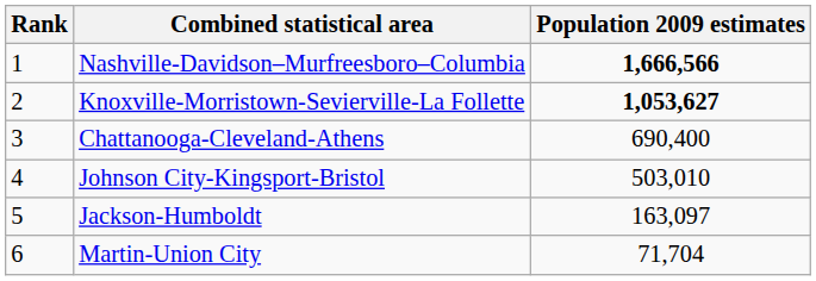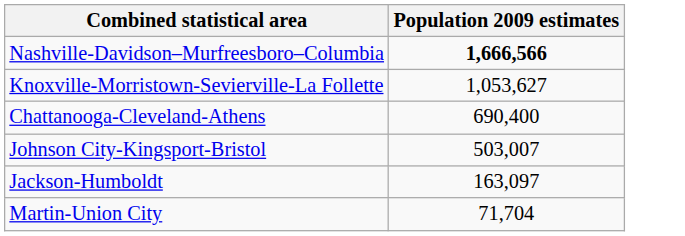- column: Rank | 1 | 2 | 3 | 4 | 5 | 6
Knoxville-Morristown-Sevierville-La Follette | Population 2009 estimates: bold -> normal
Johnson City-Kingsport-Bristol | Population 2009 estimates: 503,010 -> 503,007
